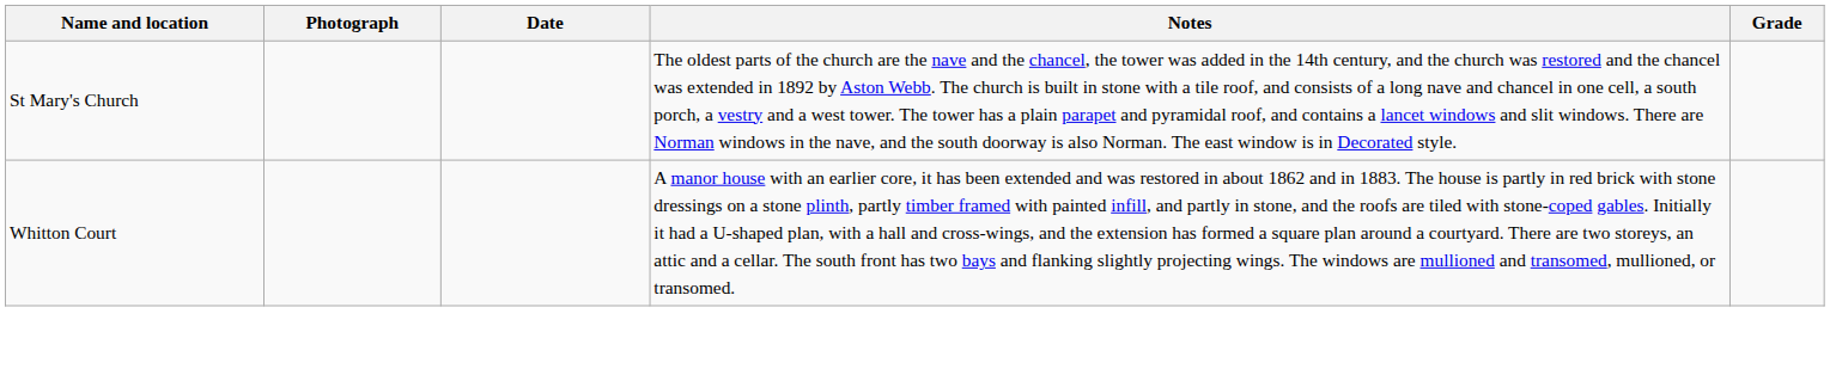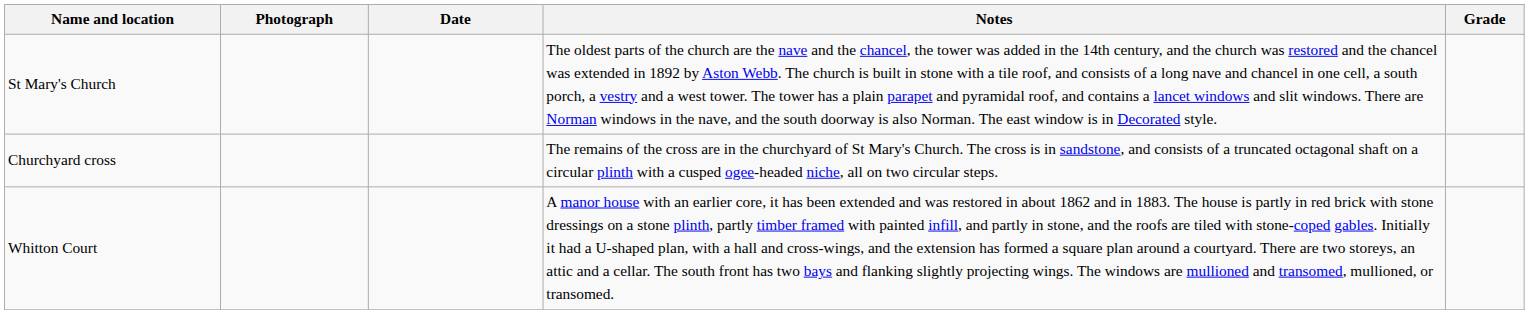+ row: Churchyard cross | The remains of the cross are in the churchyard of St Mary's Church. The cross is in sandstone, and consists of a truncated octagonal shaft on a circular plinth with a cusped ogee-headed niche, all on two circular steps.
